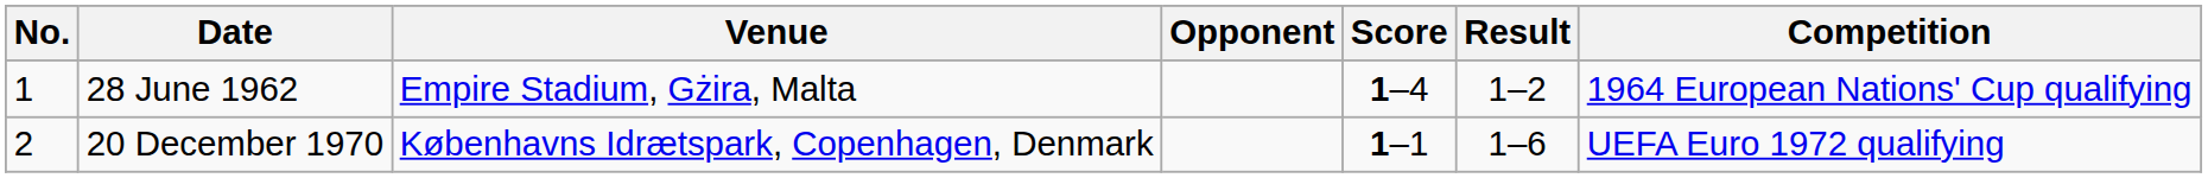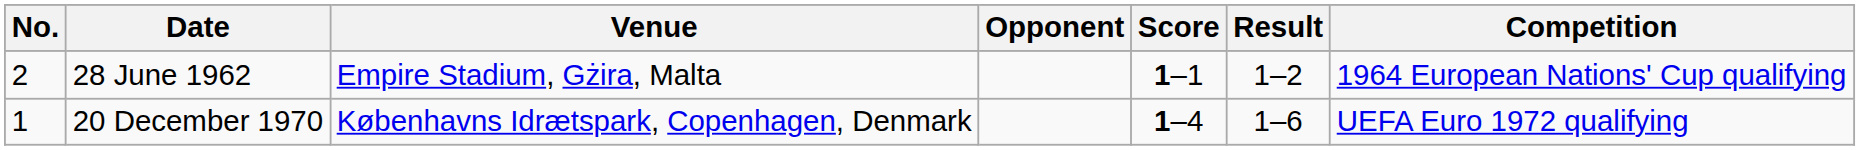28 June 1962 | No.: 1 -> 2
28 June 1962 | Score: 1–4 -> 1–1
20 December 1970 | No.: 2 -> 1
20 December 1970 | Score: 1–1 -> 1–4
